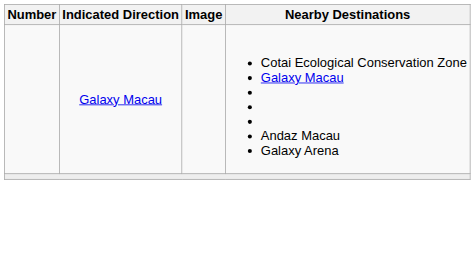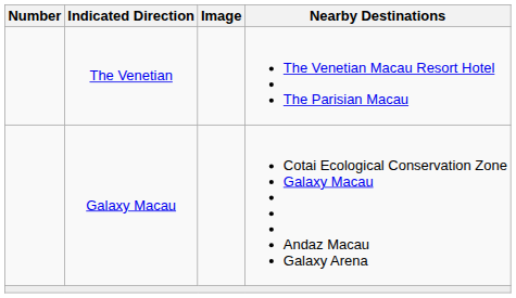+ row: The Venetian | The Venetian Macau Resort Hotel The Parisian Macau
